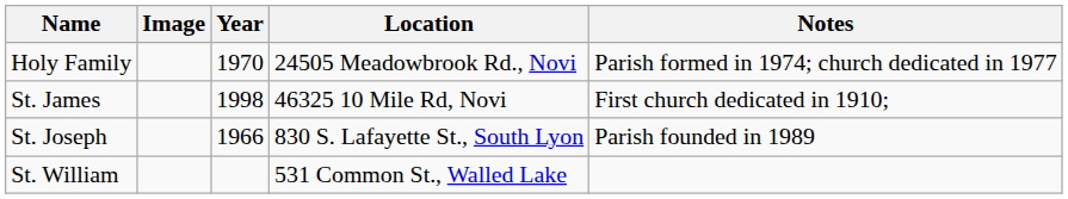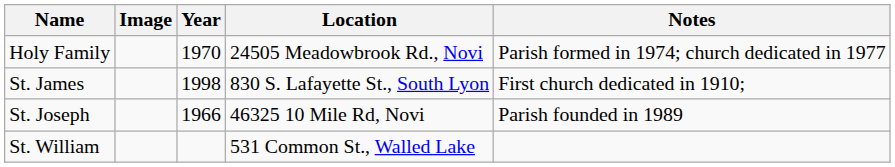St. James | Location: 46325 10 Mile Rd, Novi -> 830 S. Lafayette St., South Lyon
St. Joseph | Location: 830 S. Lafayette St., South Lyon -> 46325 10 Mile Rd, Novi
